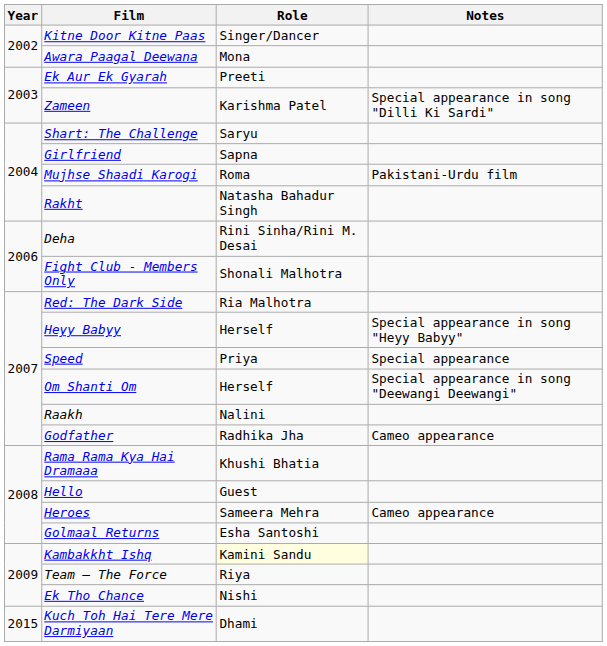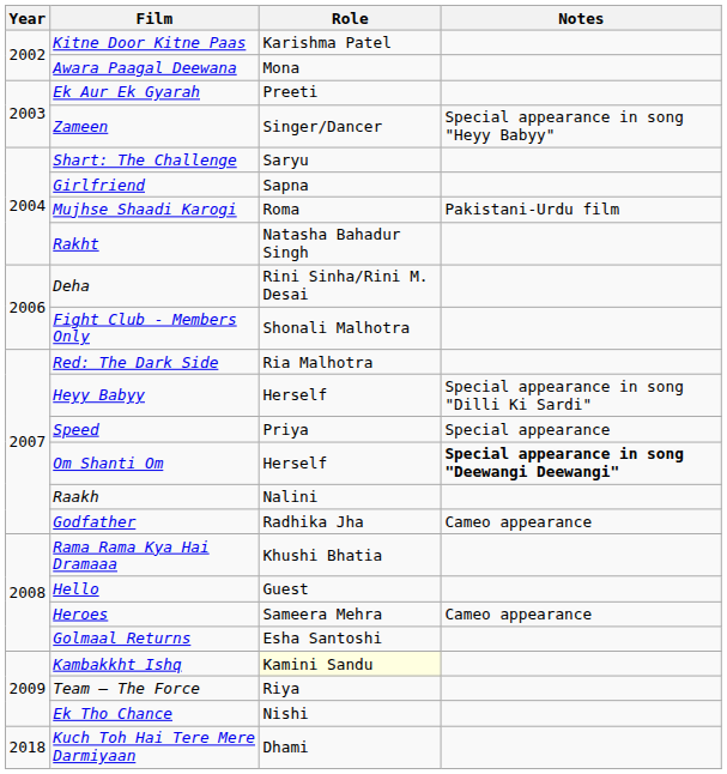Kitne Door Kitne Paas | Role: Singer/Dancer -> Karishma Patel
Zameen | Role: Karishma Patel -> Singer/Dancer
Zameen | Notes: Special appearance in song "Dilli Ki Sardi" -> Special appearance in song "Heyy Babyy"
Heyy Babyy | Notes: Special appearance in song "Heyy Babyy" -> Special appearance in song "Dilli Ki Sardi"
Om Shanti Om | Notes: normal -> bold
Kuch Toh Hai Tere Mere Darmiyaan | Year: 2015 -> 2018
